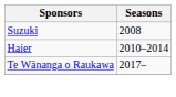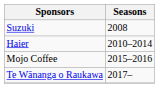+ row: Mojo Coffee | 2015–2016
